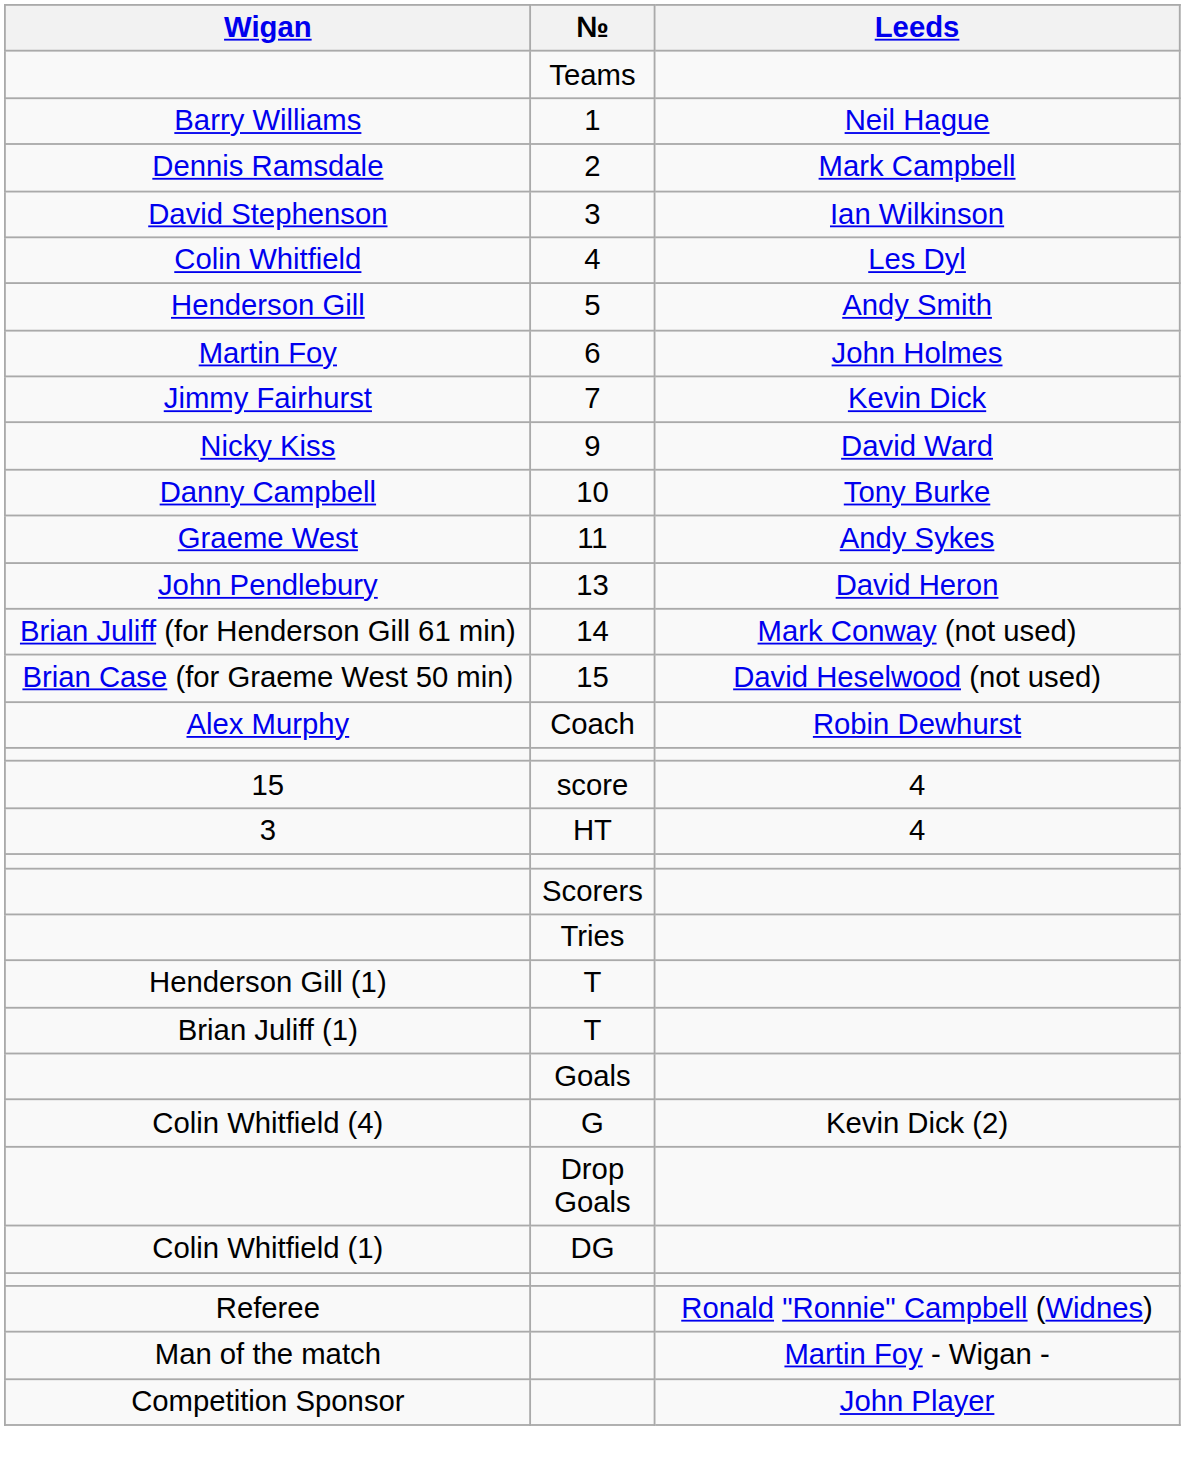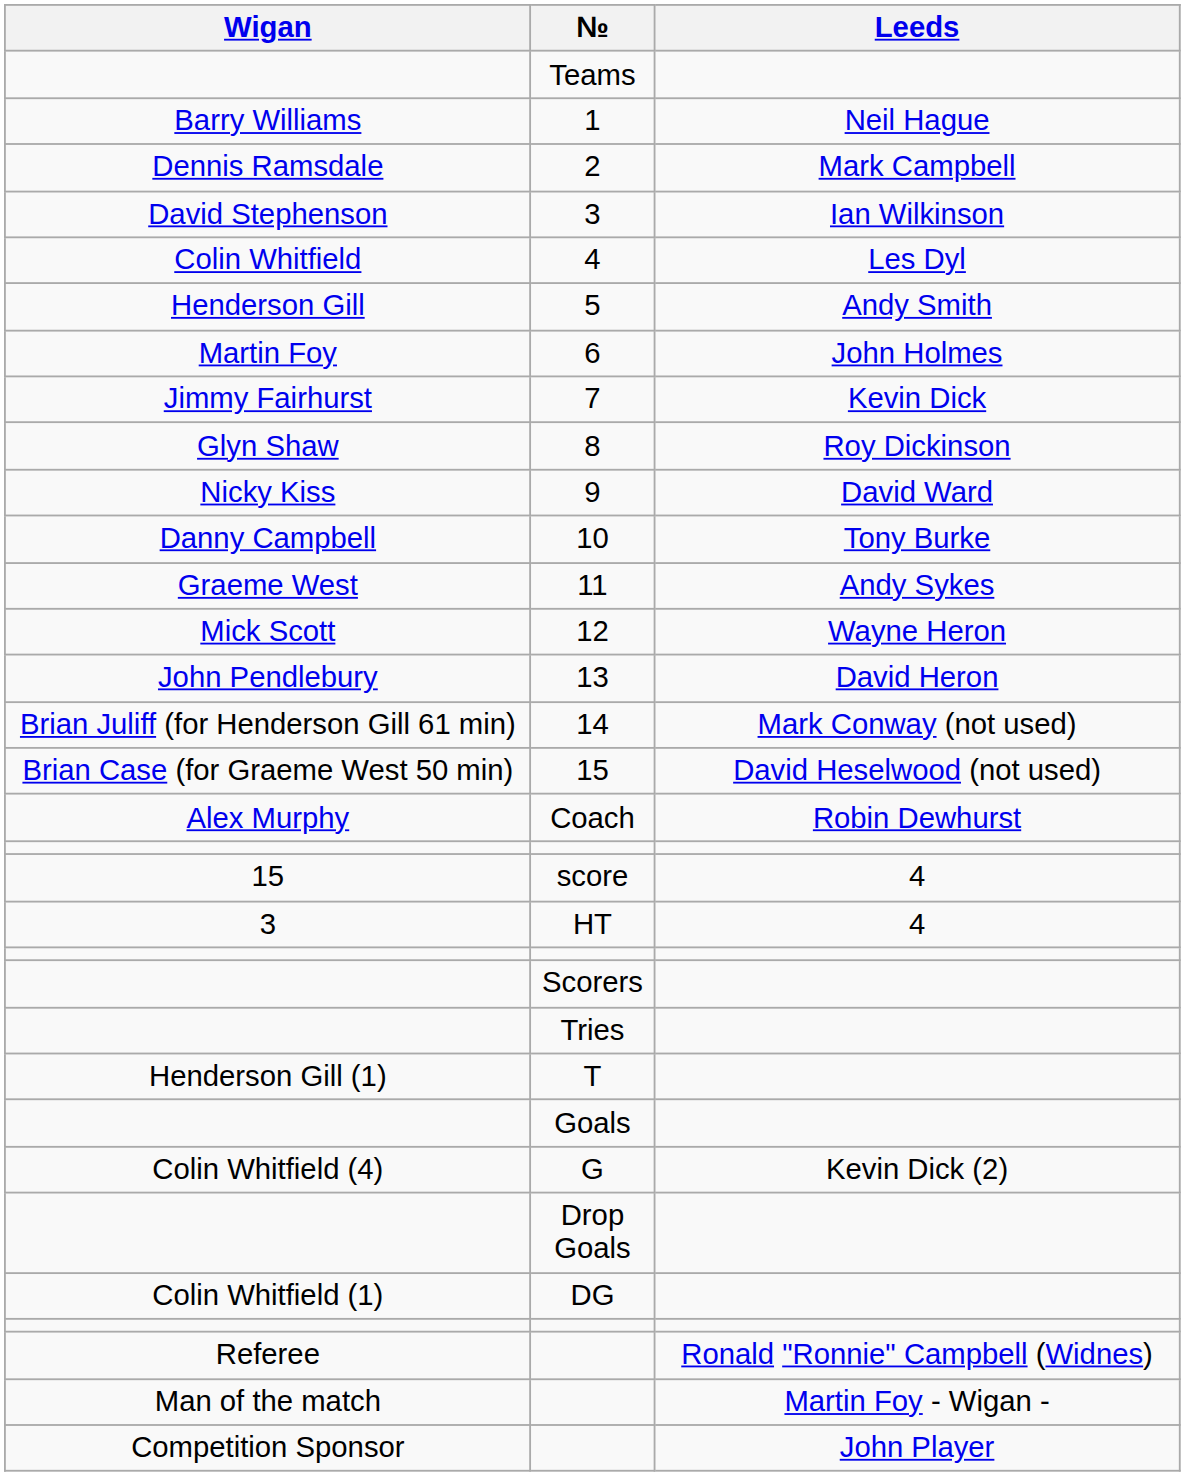+ row: Glyn Shaw | 8 | Roy Dickinson
+ row: Mick Scott | 12 | Wayne Heron
- row: Brian Juliff (1) | T
